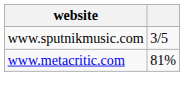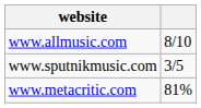+ row: www.allmusic.com | 8/10
